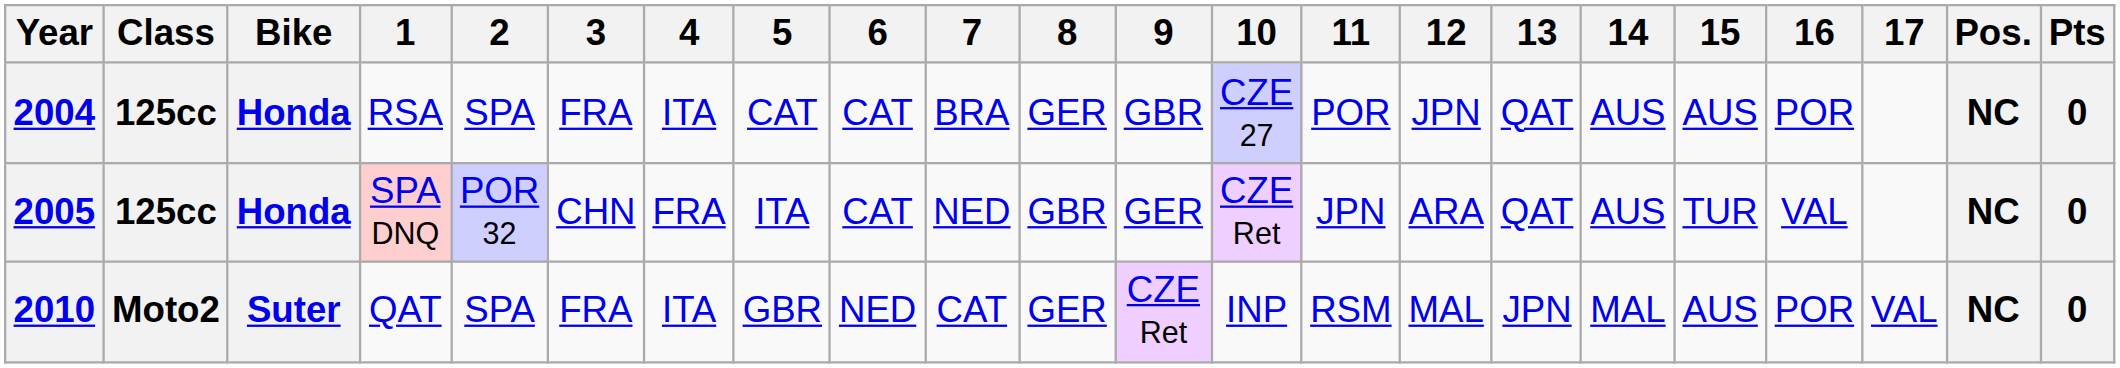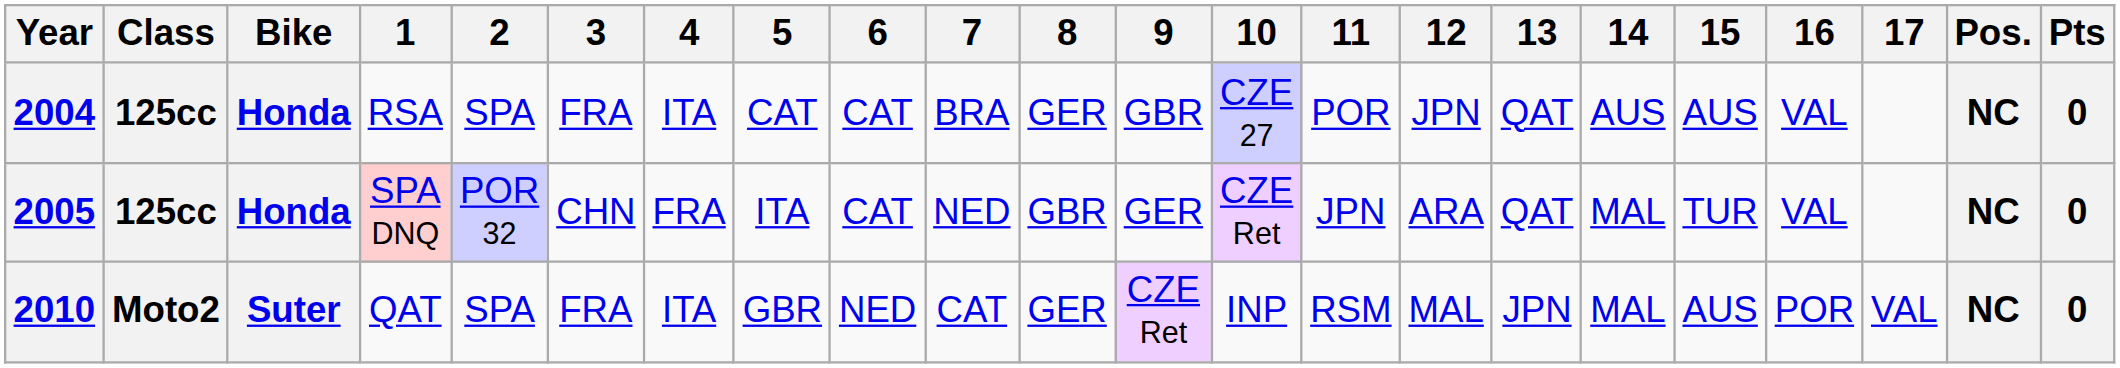2004 | 16: POR -> VAL
2005 | 14: AUS -> MAL
